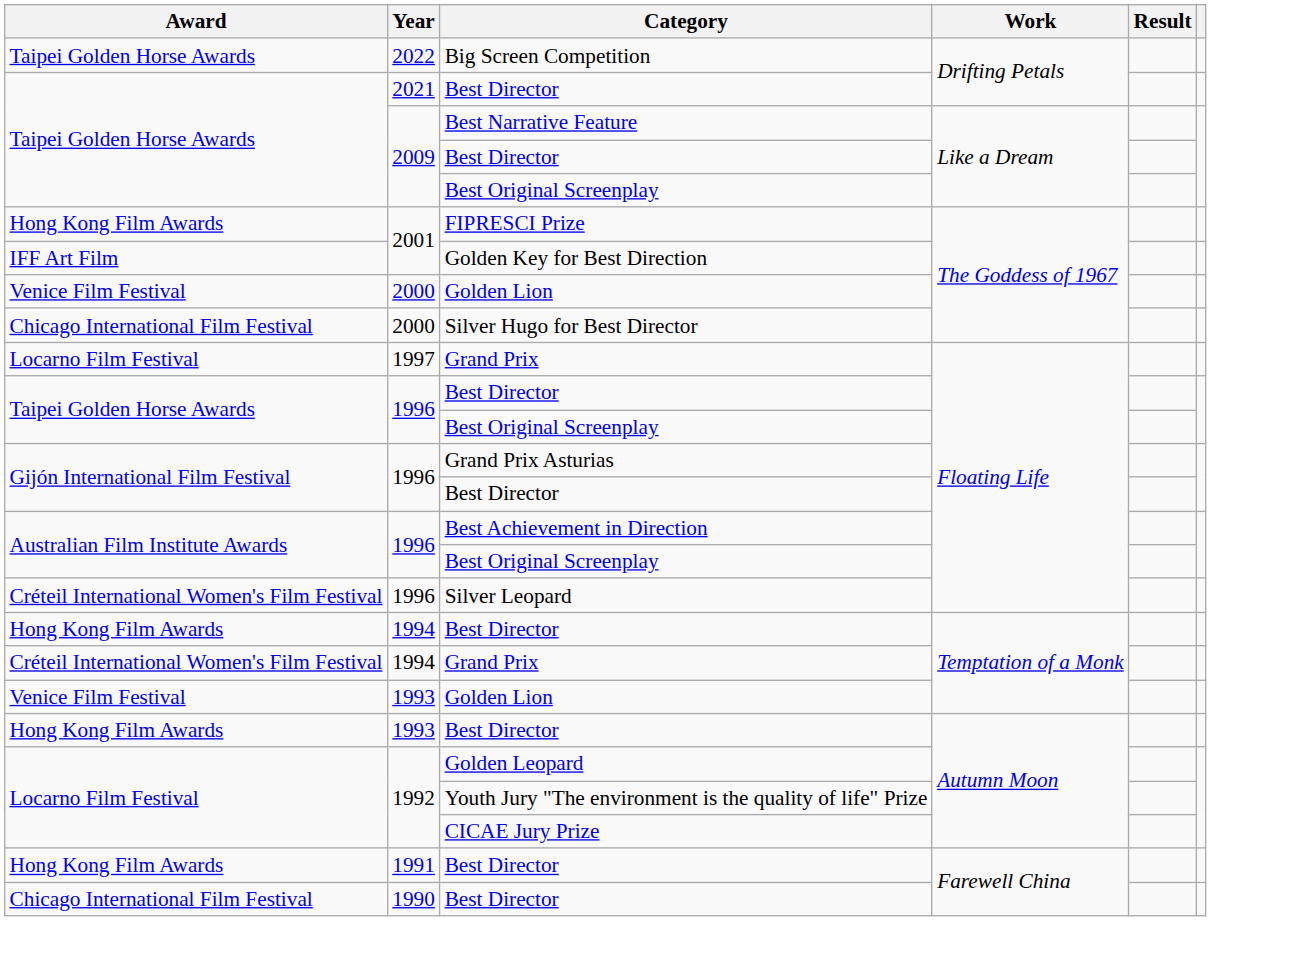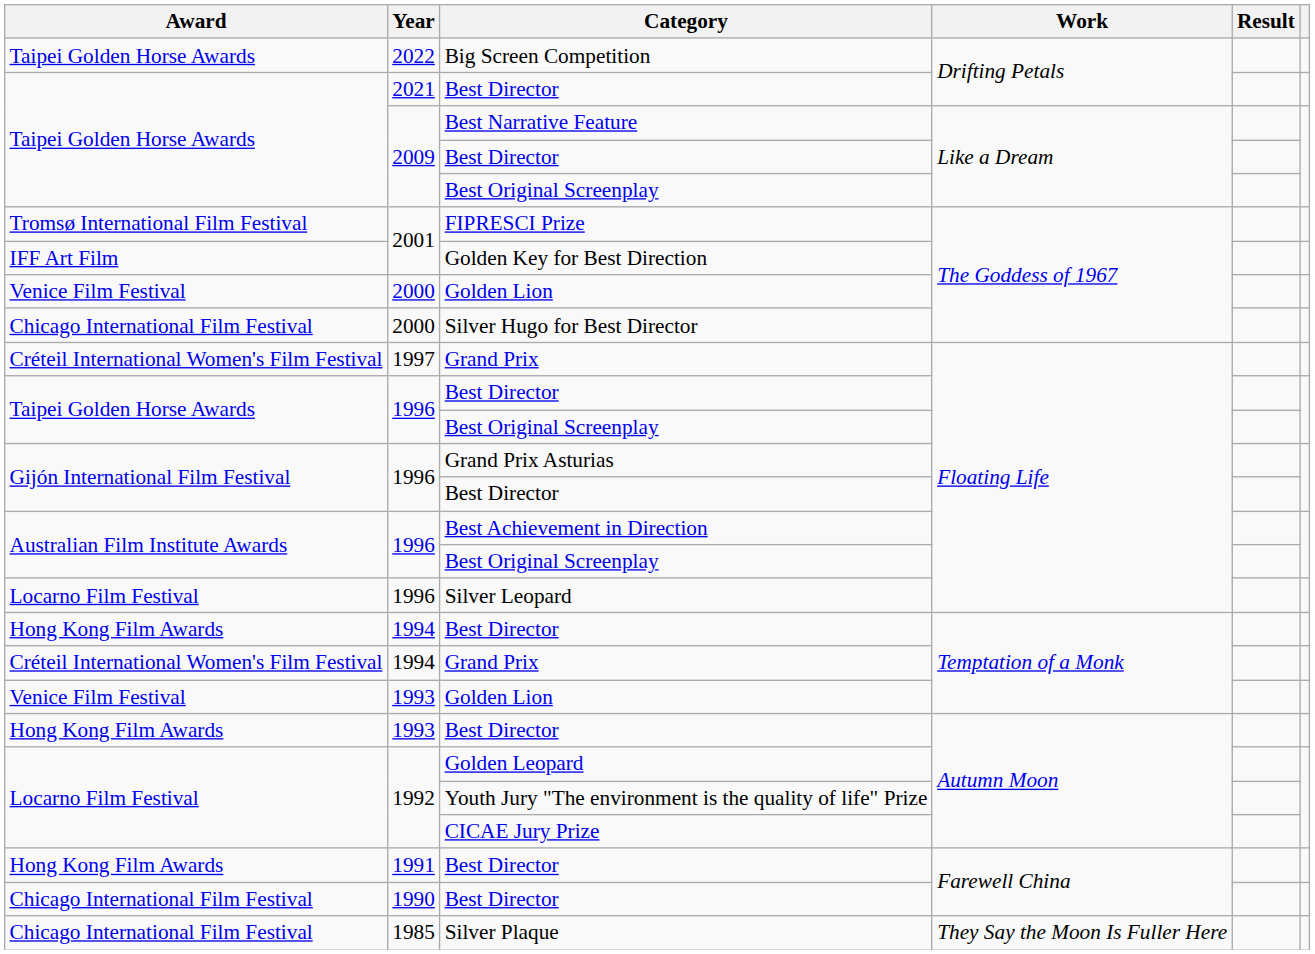FIPRESCI Prize | Award: Hong Kong Film Awards -> Tromsø International Film Festival
1997 / Grand Prix | Award: Locarno Film Festival -> Créteil International Women's Film Festival
Silver Leopard | Award: Créteil International Women's Film Festival -> Locarno Film Festival
+ row: Chicago International Film Festival | 1985 | Silver Plaque | They Say the Moon Is Fuller Here
